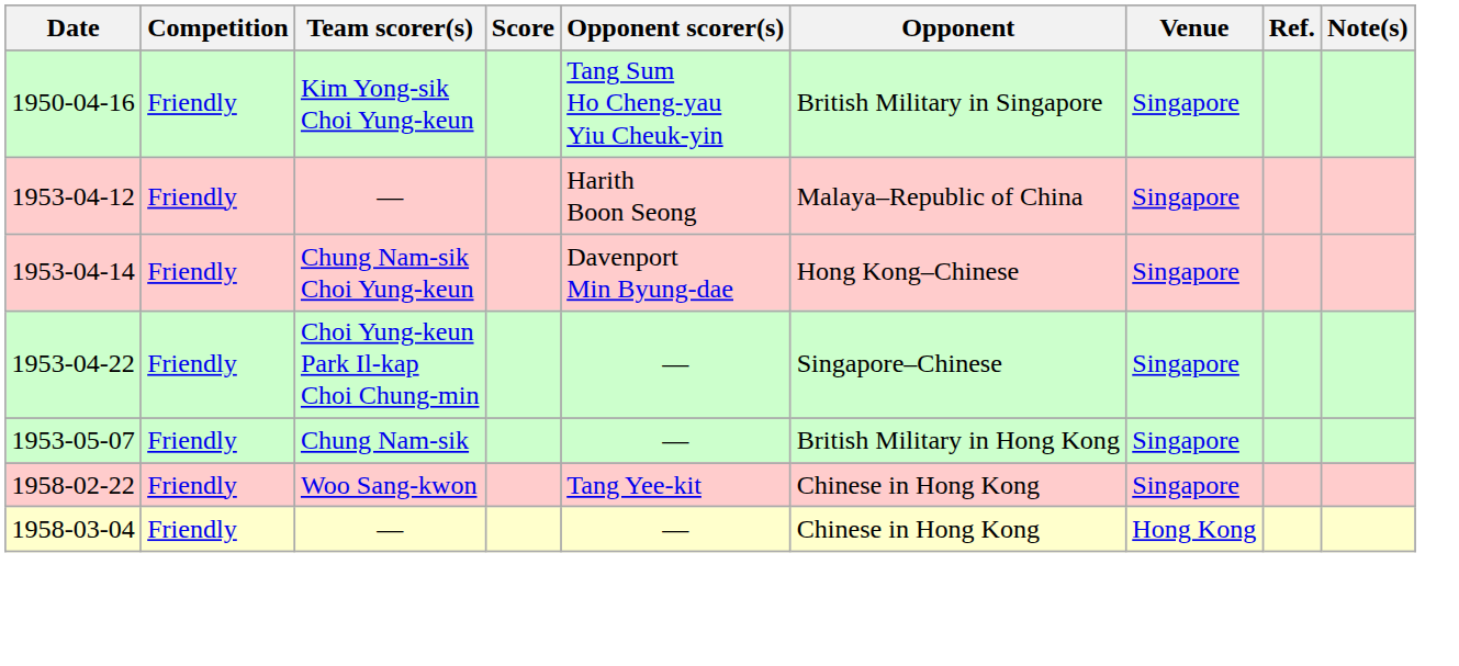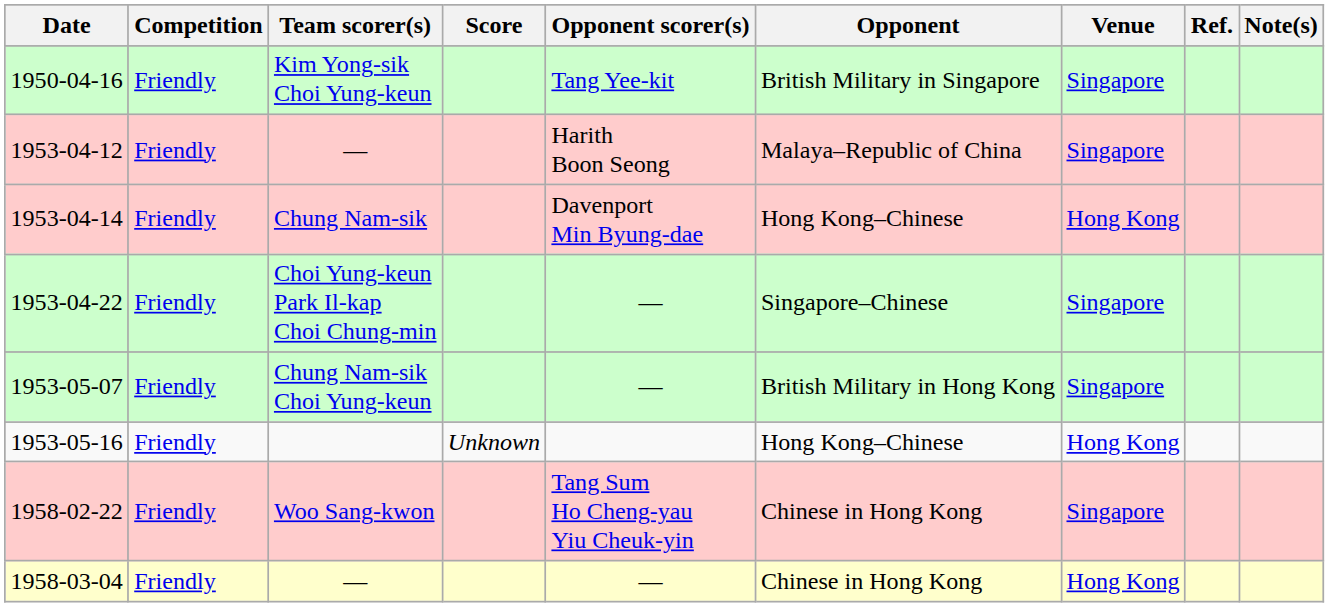1950-04-16 | Opponent scorer(s): Tang Sum Ho Cheng-yau Yiu Cheuk-yin -> Tang Yee-kit
1953-04-14 | Team scorer(s): Chung Nam-sik Choi Yung-keun -> Chung Nam-sik
1953-04-14 | Venue: Singapore -> Hong Kong
1953-05-07 | Team scorer(s): Chung Nam-sik -> Chung Nam-sik Choi Yung-keun
+ row: 1953-05-16 | Friendly | Unknown | Hong Kong–Chinese | Hong Kong
1958-02-22 | Opponent scorer(s): Tang Yee-kit -> Tang Sum Ho Cheng-yau Yiu Cheuk-yin
